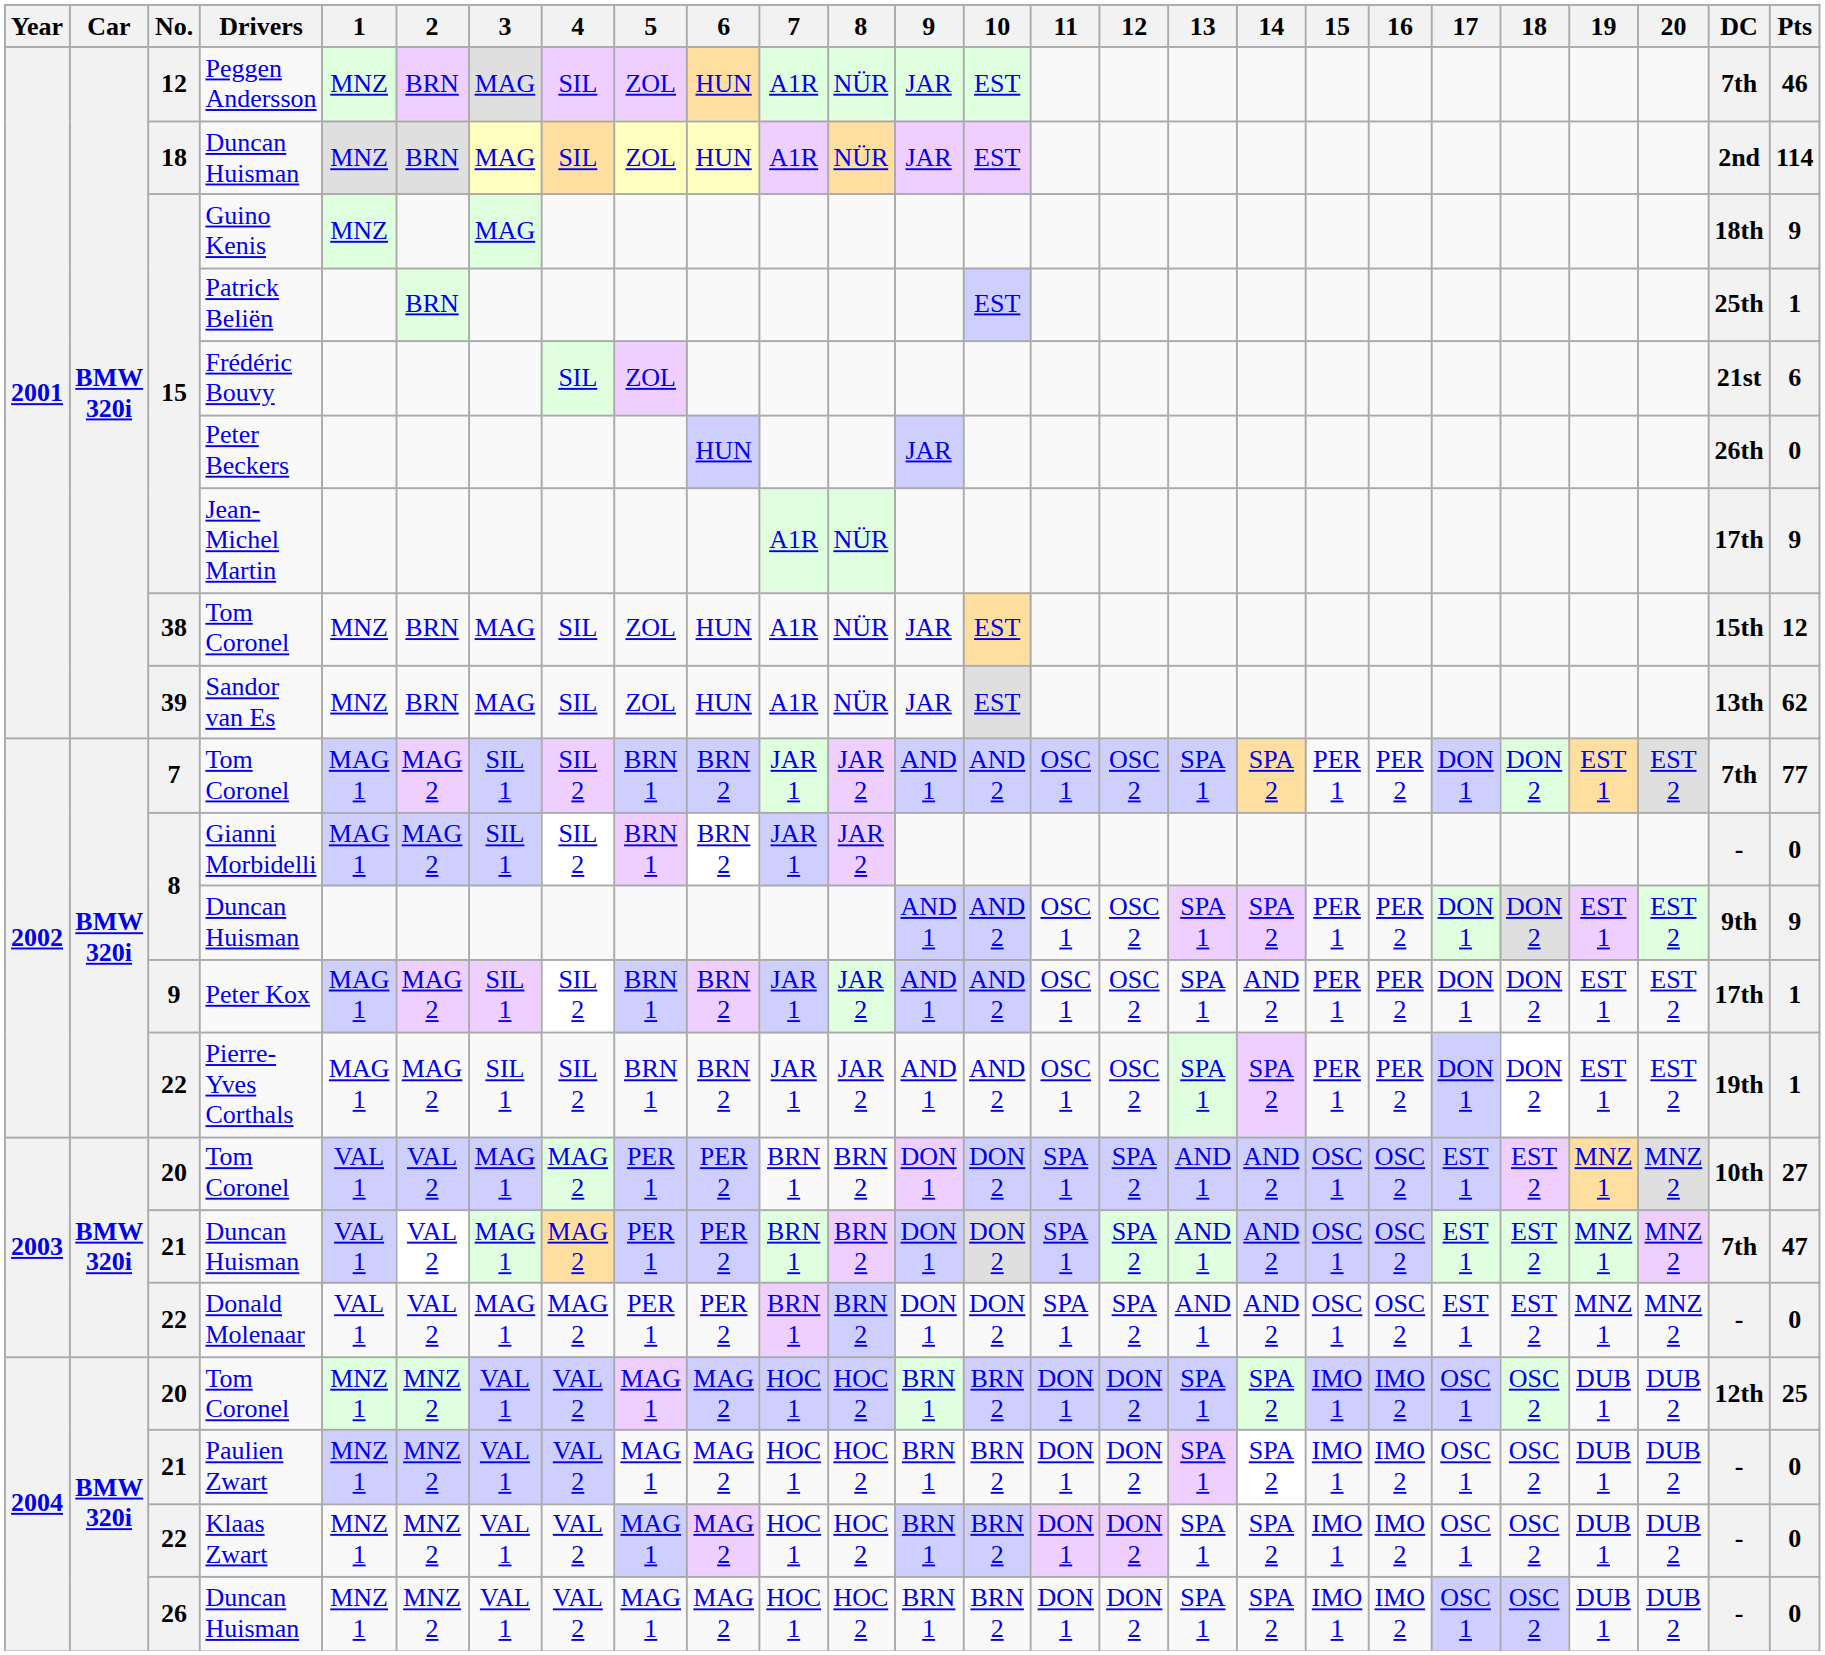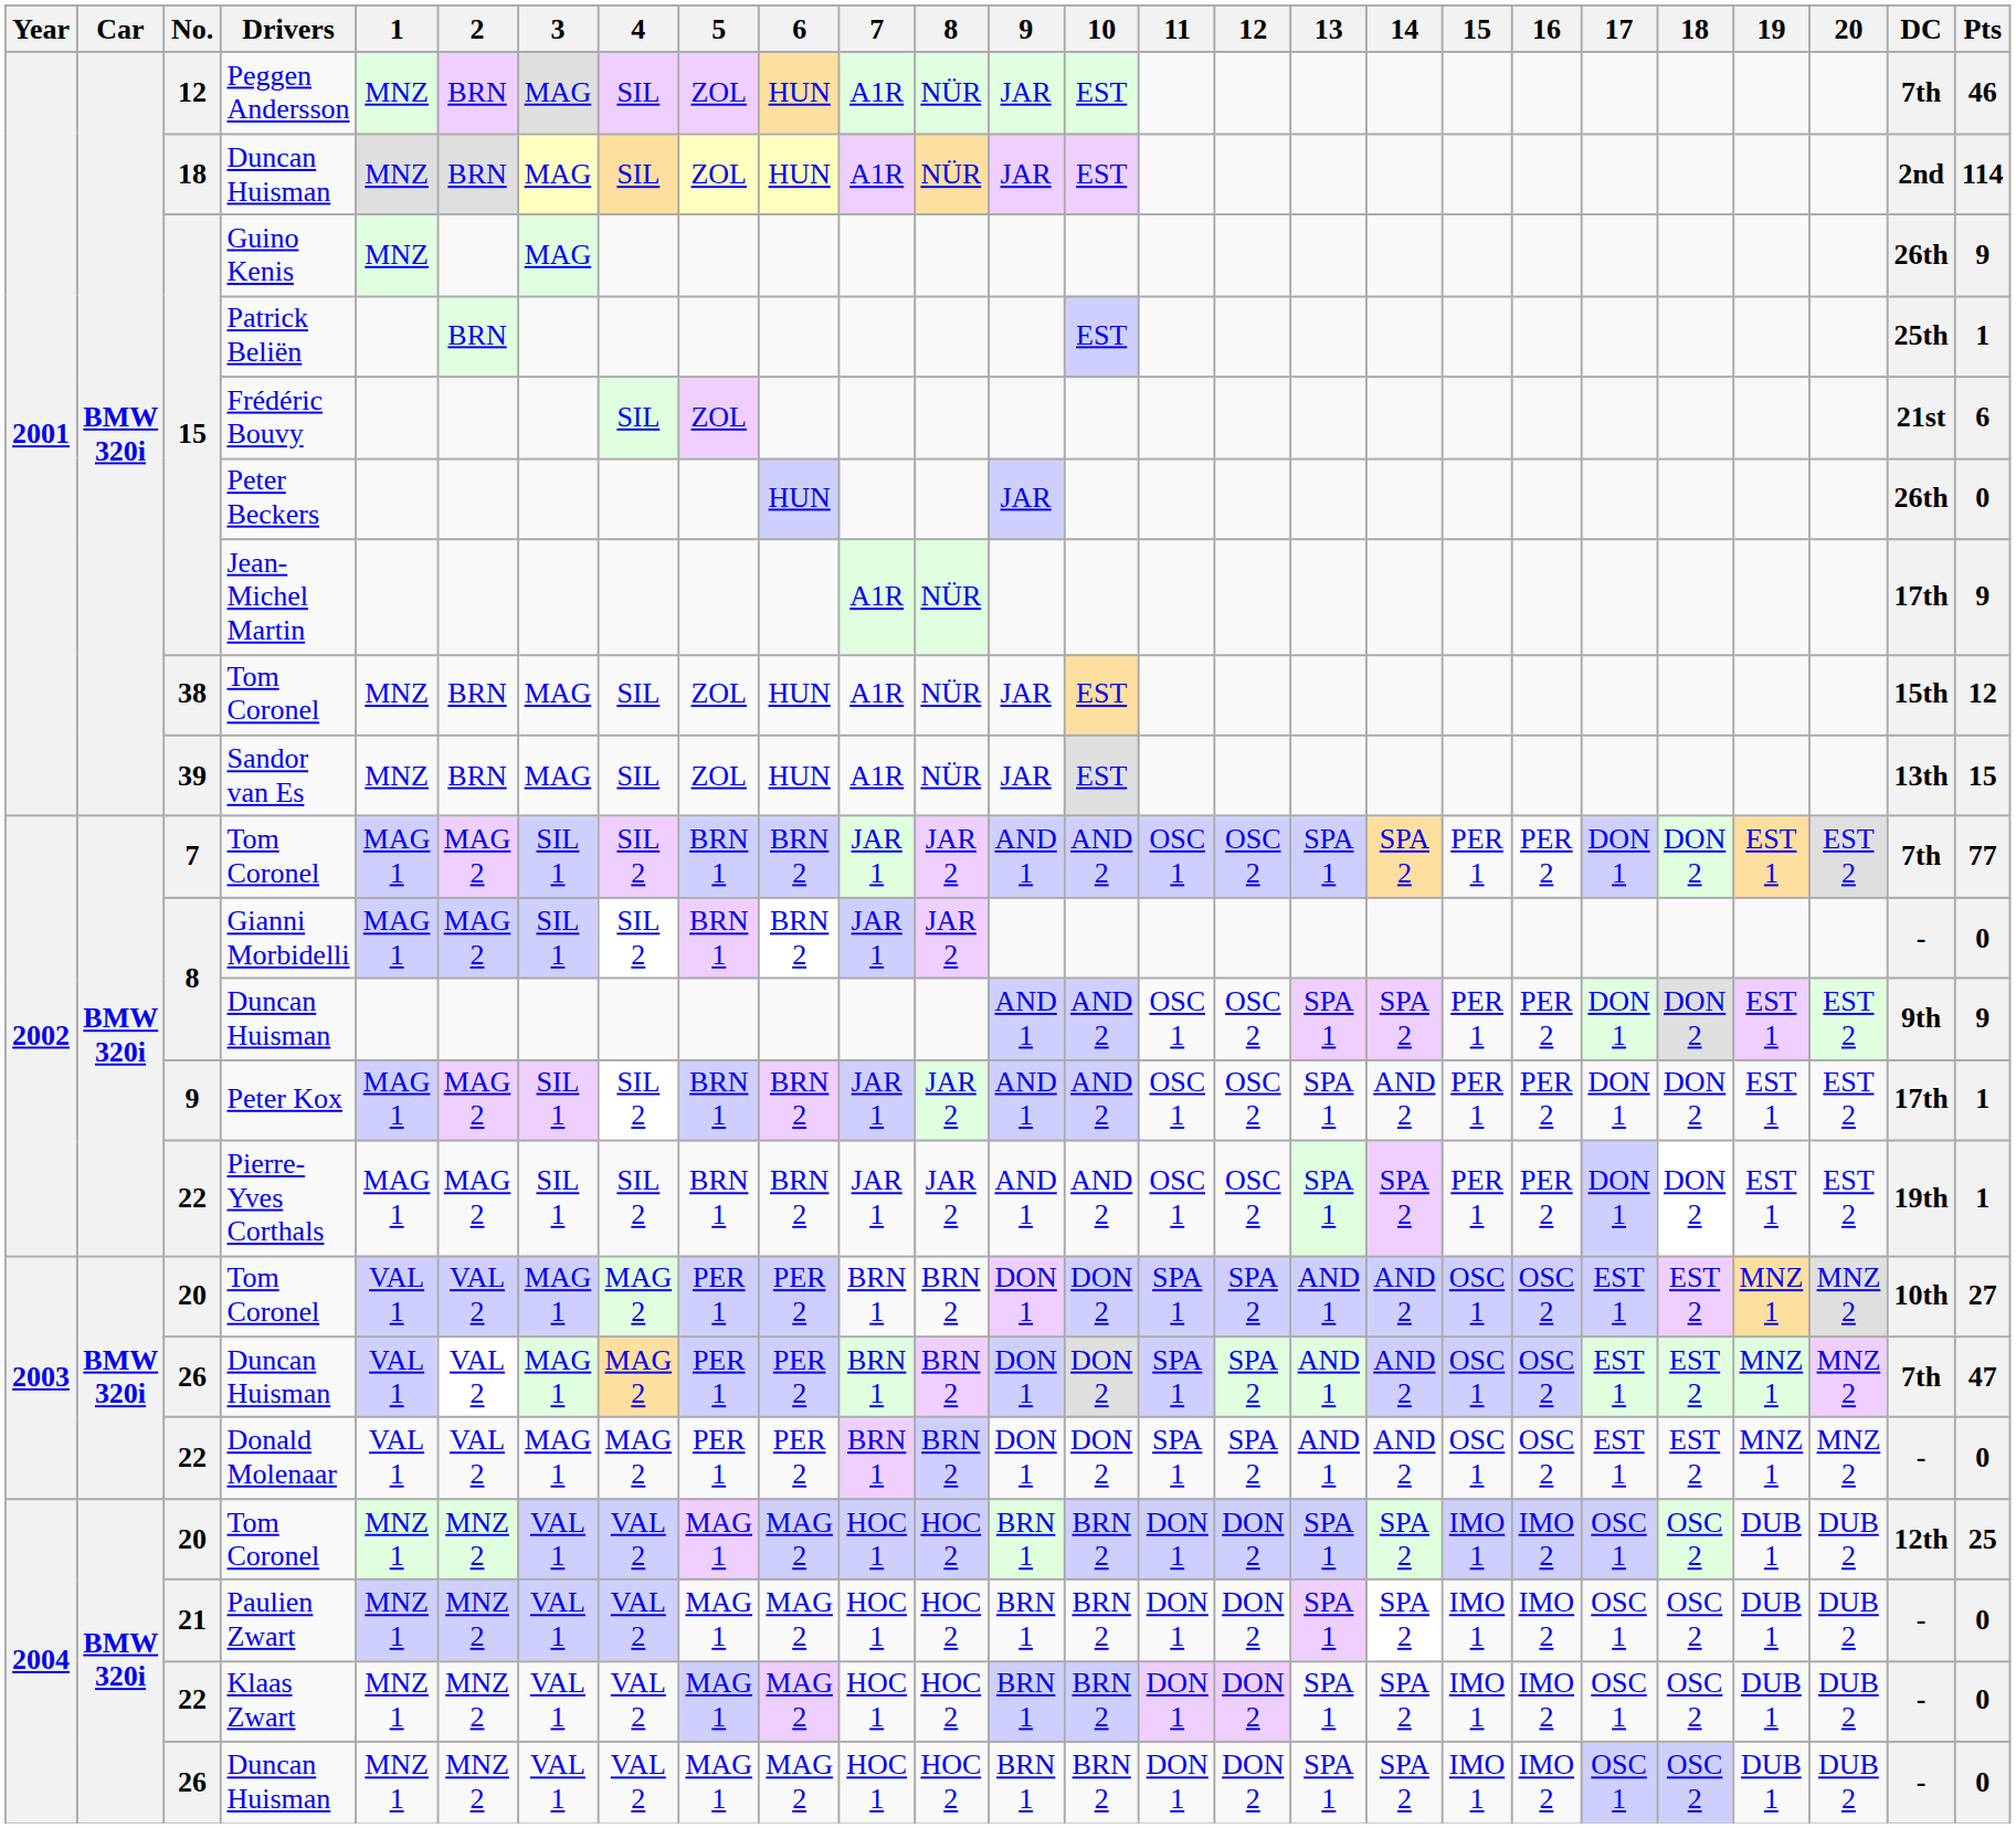Guino Kenis | DC: 18th -> 26th
Sandor van Es | Pts: 62 -> 15
2003 / Duncan Huisman | No.: 21 -> 26
